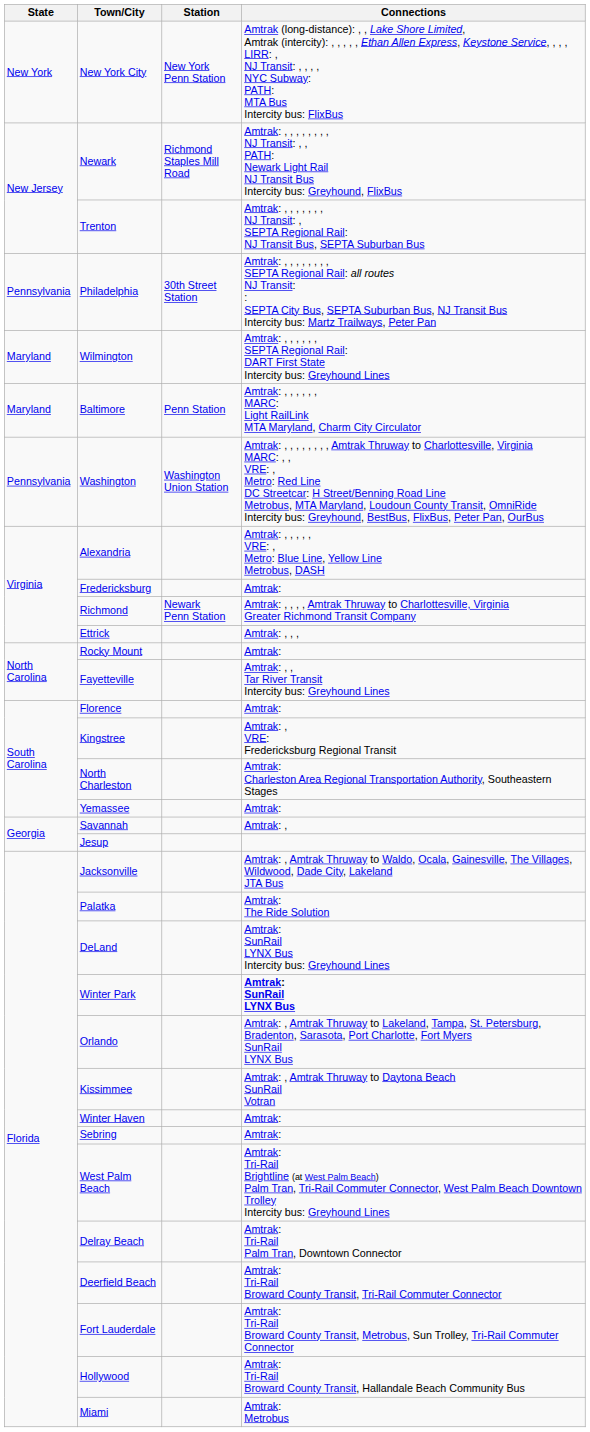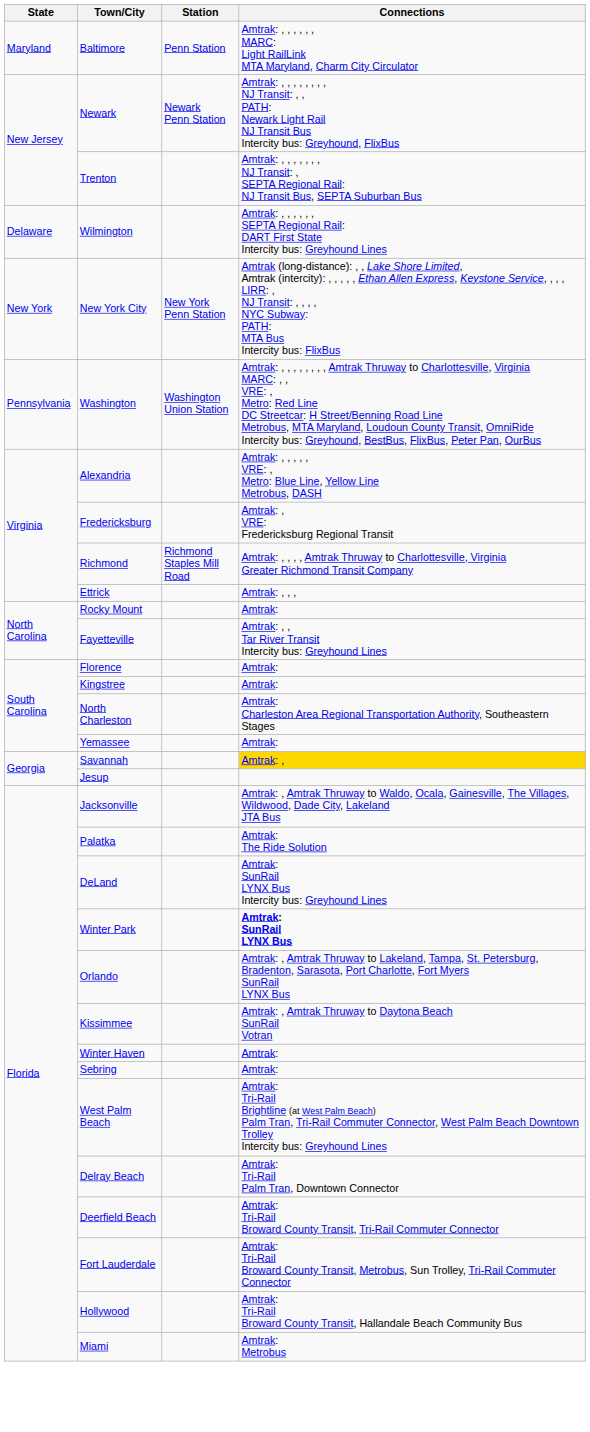rows swapped: New York City <-> Baltimore
Newark | Station: Richmond Staples Mill Road -> Newark Penn Station
- row: Pennsylvania | Philadelphia | 30th Street Station | Amtrak: , , , , , , , , SEPTA Regional Rail: all routes NJ Transit: : SEPTA City Bus, SEPTA Suburban Bus, NJ Transit Bus Intercity bus: Martz Trailways, Peter Pan
Wilmington | State: Maryland -> Delaware
Fredericksburg | Connections: Amtrak: -> Amtrak: , VRE: Fredericksburg Regional Transit
Richmond | Station: Newark Penn Station -> Richmond Staples Mill Road
Kingstree | Connections: Amtrak: , VRE: Fredericksburg Regional Transit -> Amtrak:
Savannah | Connections: no background -> gold background
